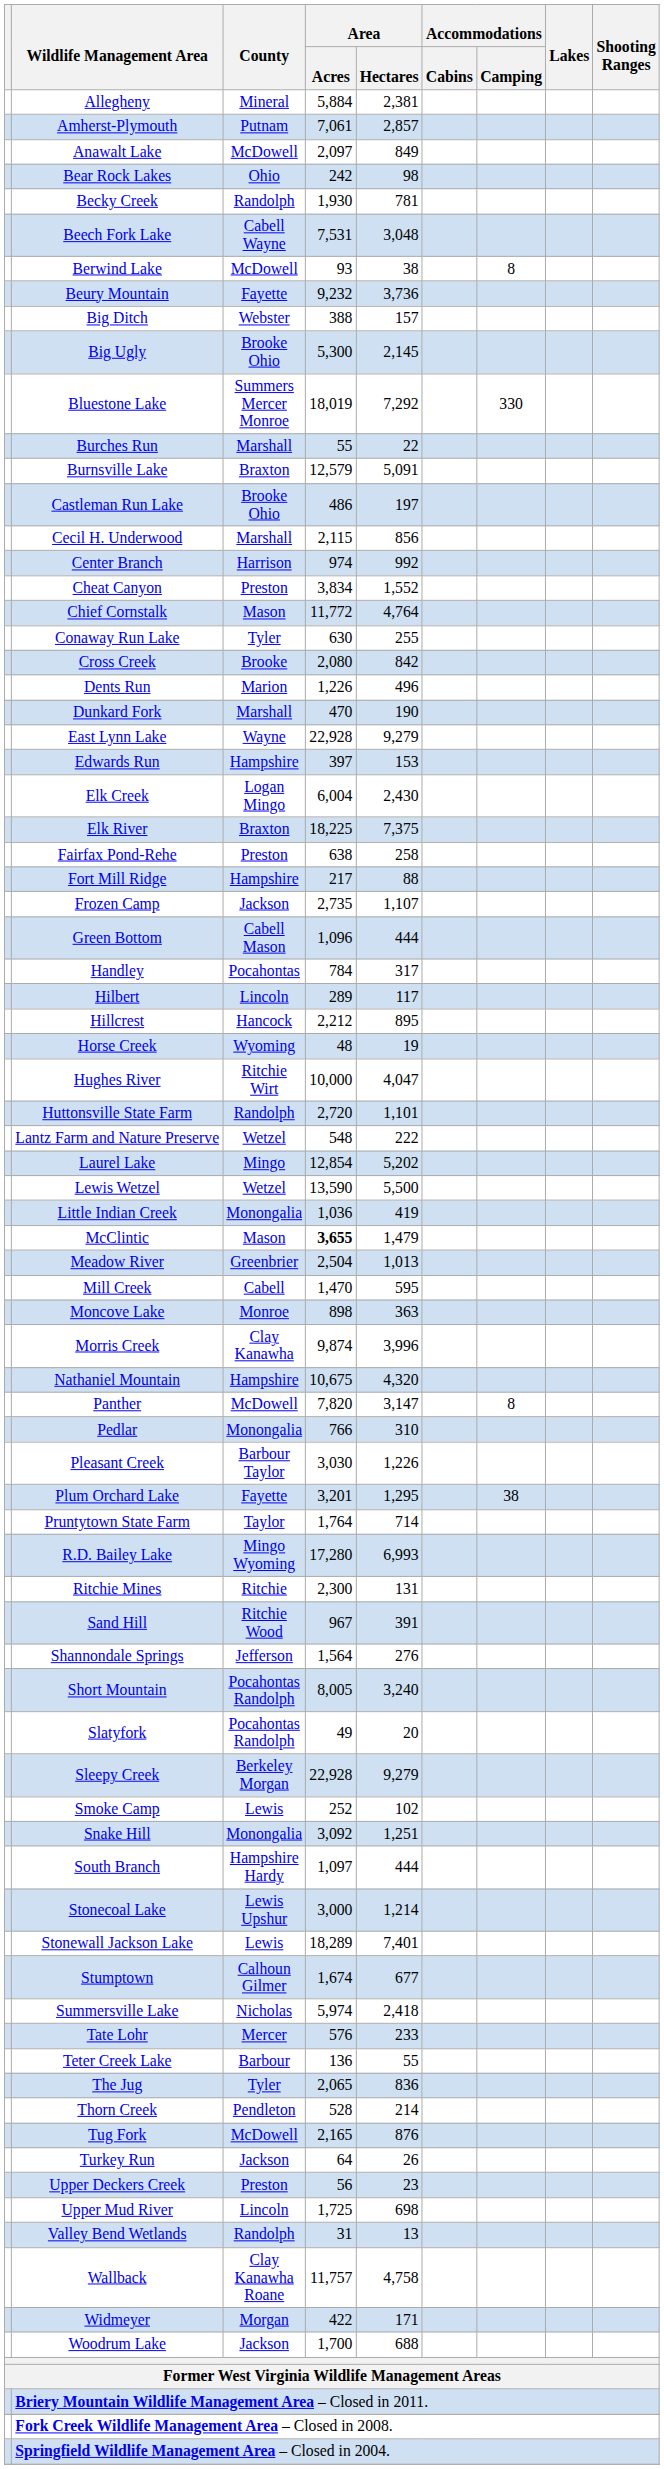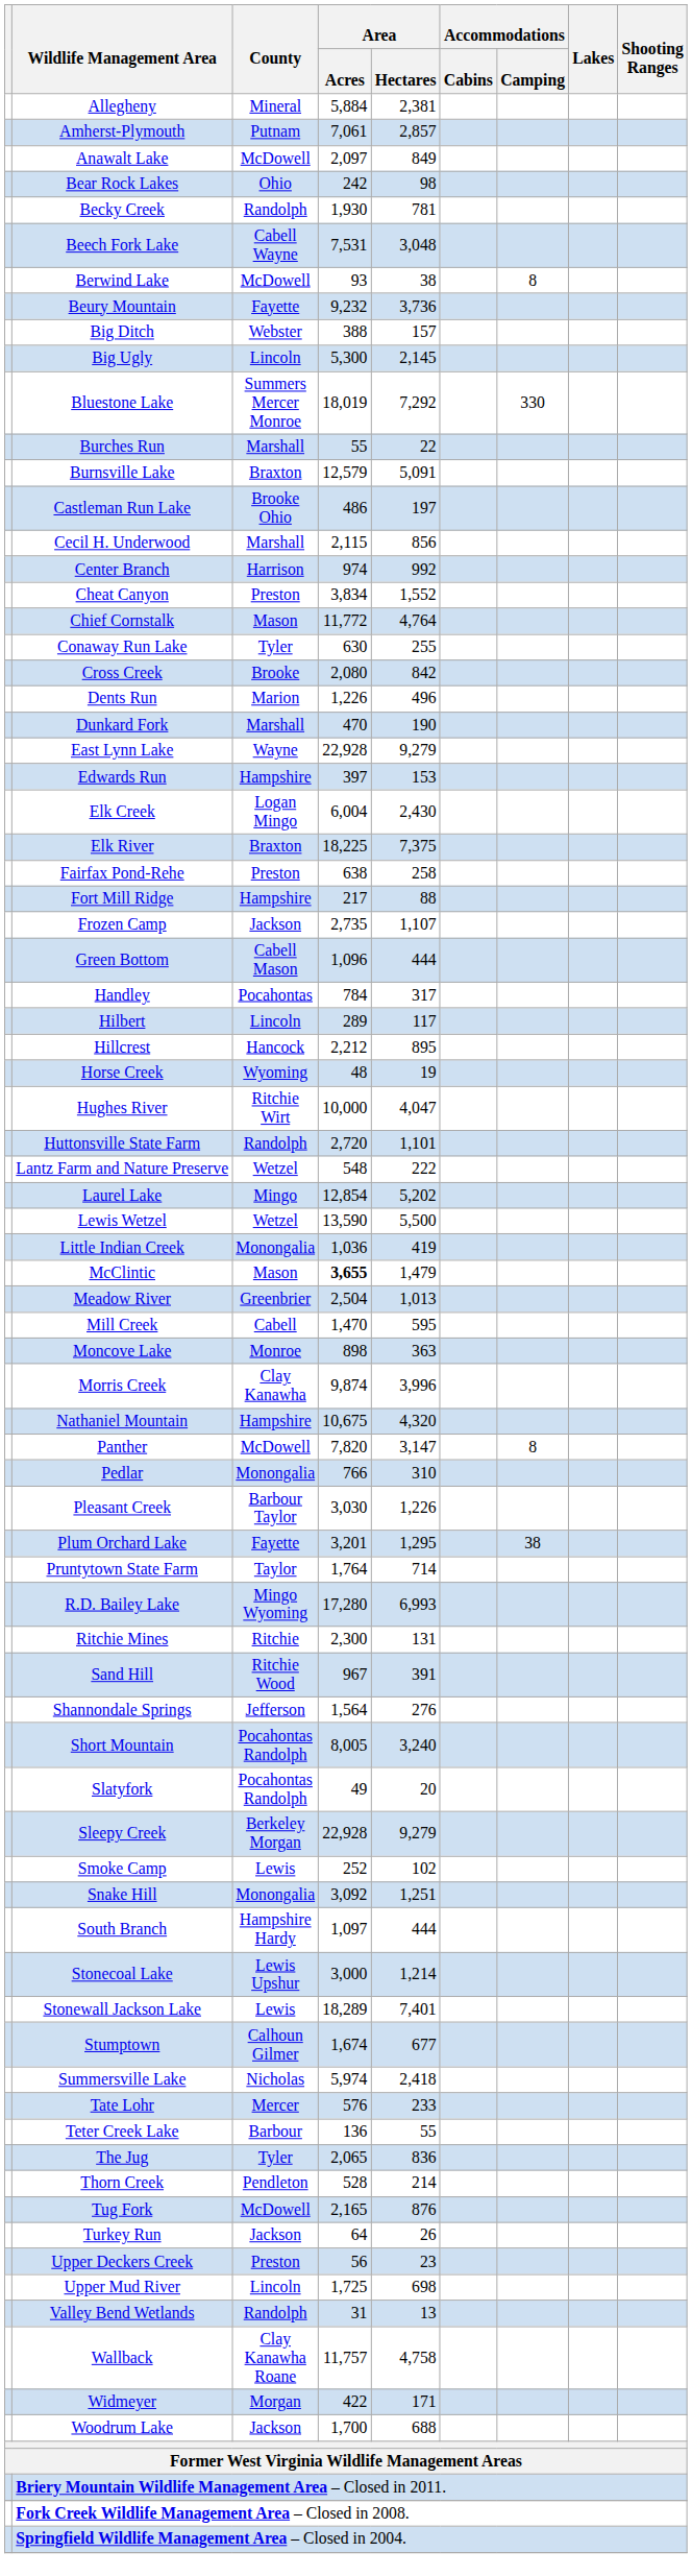Big Ugly | County: Brooke Ohio -> Lincoln
